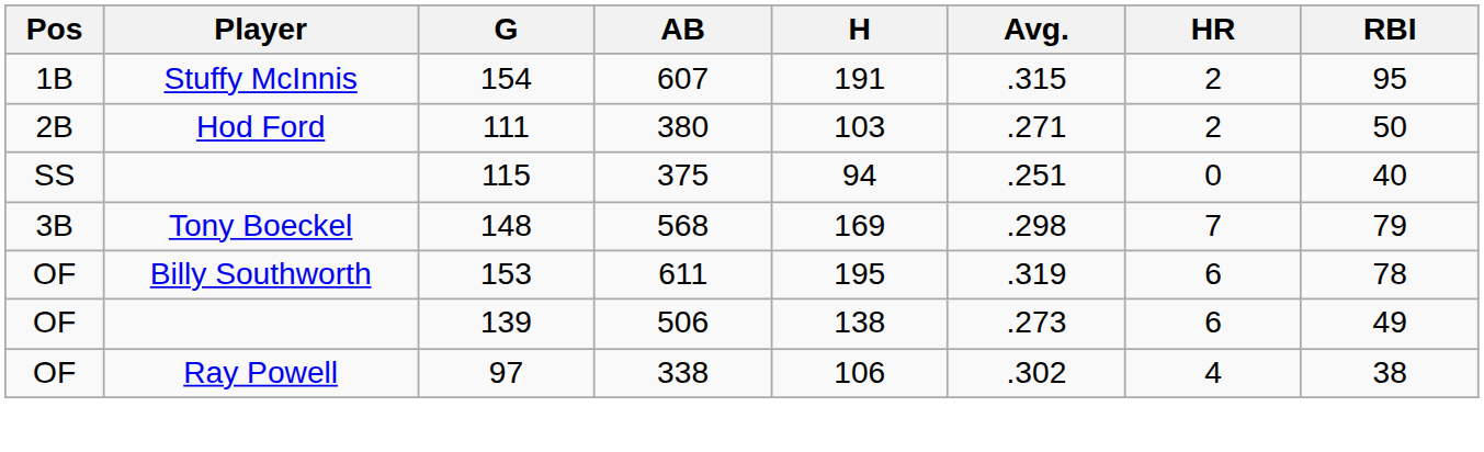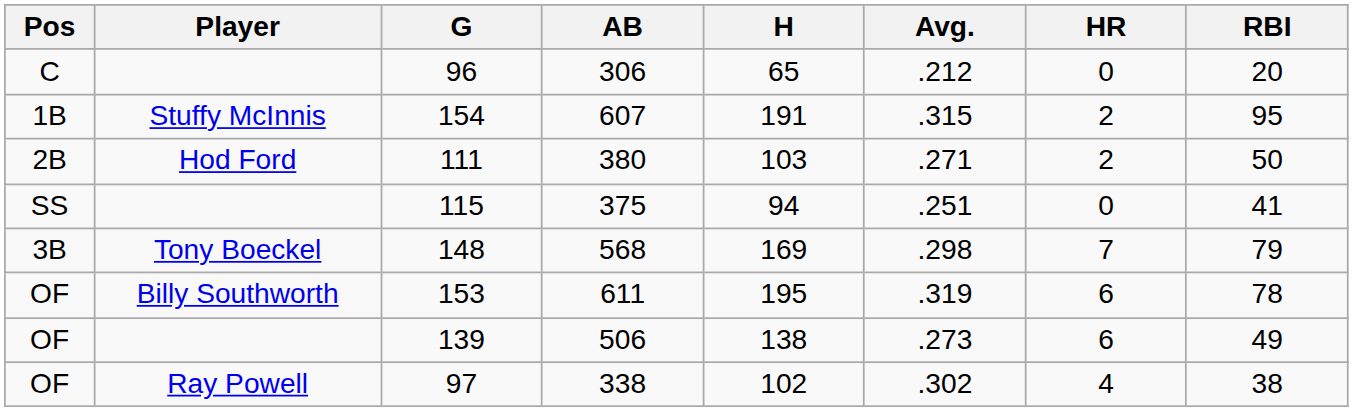+ row: C | 96 | 306 | 65 | .212 | 0 | 20
115 | RBI: 40 -> 41
97 | H: 106 -> 102
